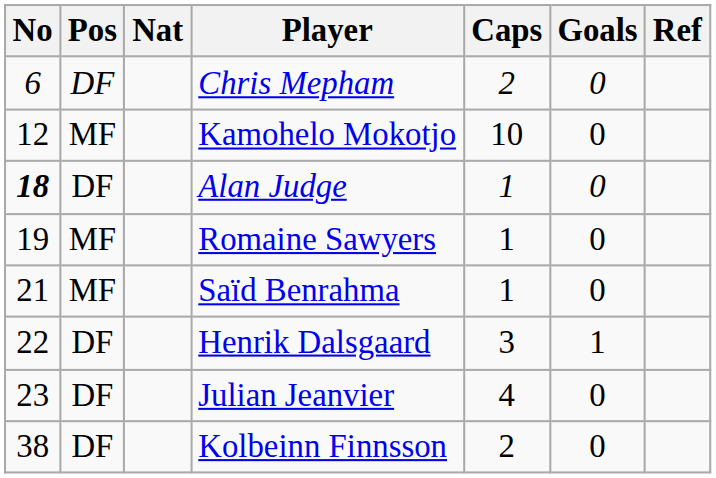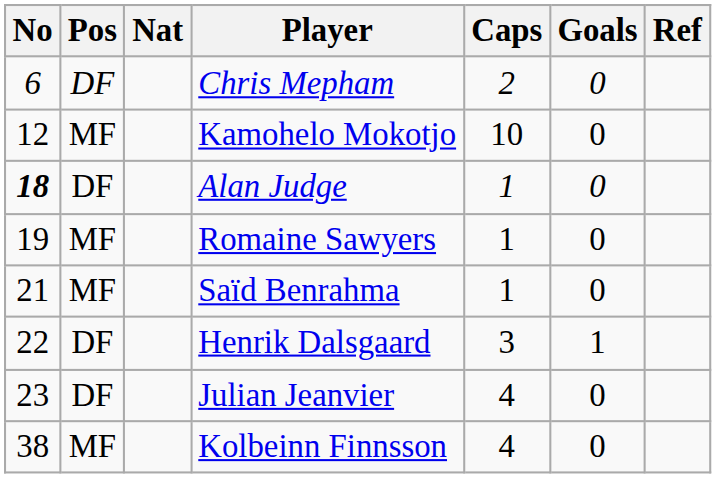Kolbeinn Finnsson | Pos: DF -> MF
Kolbeinn Finnsson | Caps: 2 -> 4
